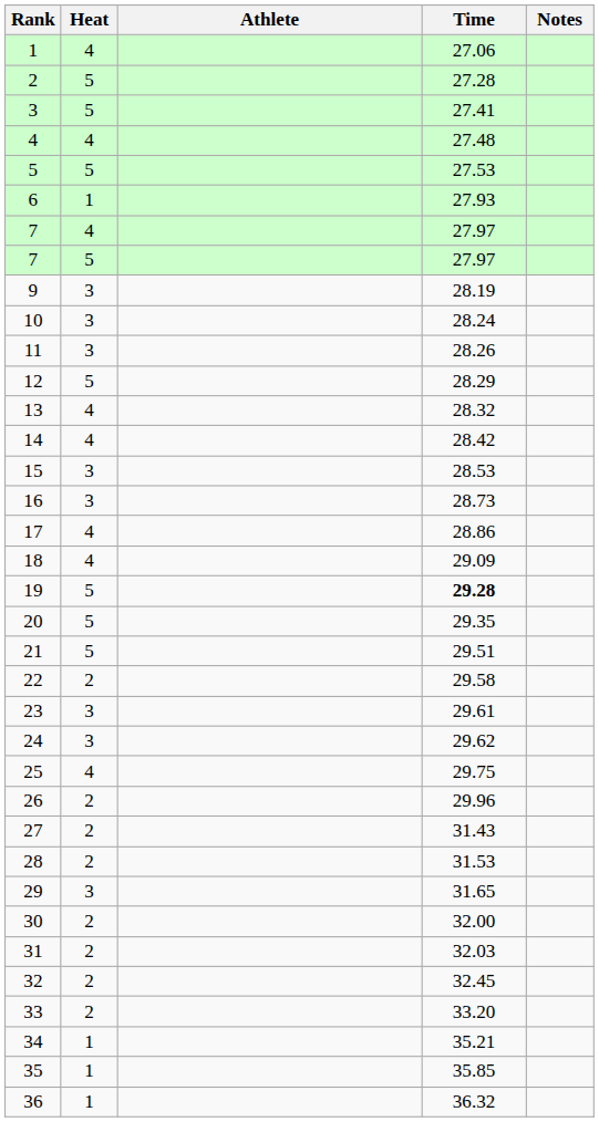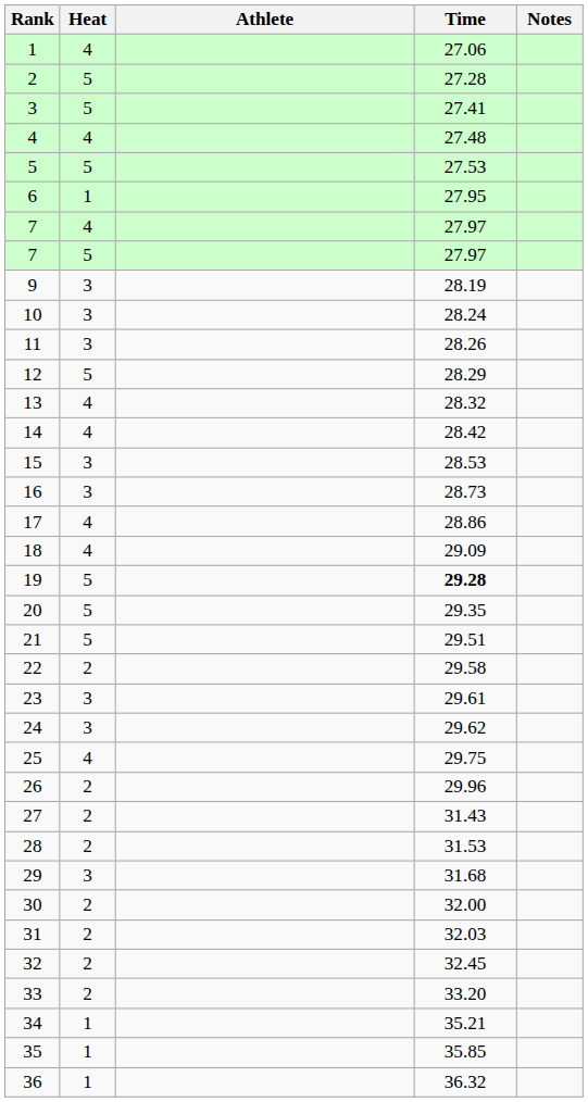6 | Time: 27.93 -> 27.95
29 | Time: 31.65 -> 31.68
